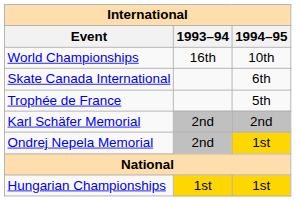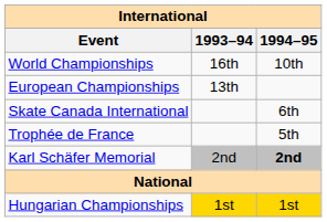+ row: European Championships | 13th
Karl Schäfer Memorial | 1994–95: normal -> bold
- row: Ondrej Nepela Memorial | 2nd | 1st
